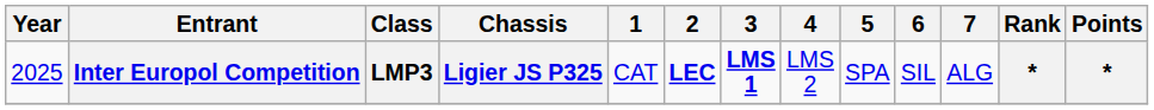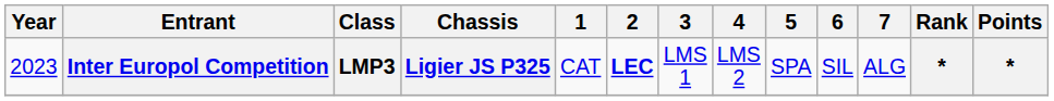Inter Europol Competition | Year: 2025 -> 2023
Inter Europol Competition | 3: bold -> normal
